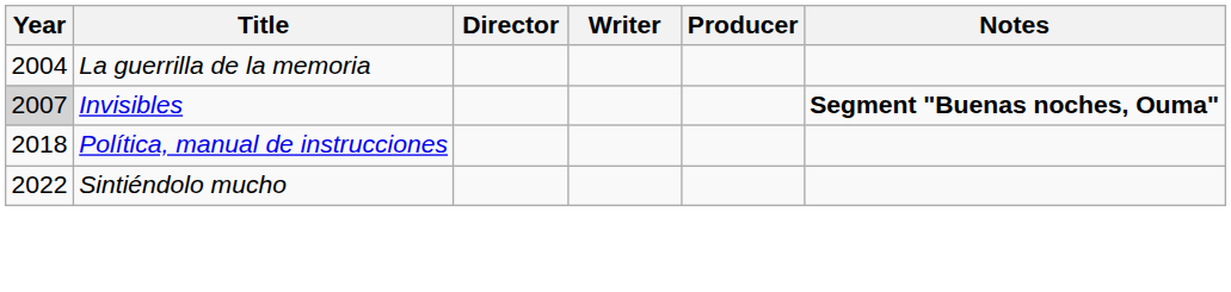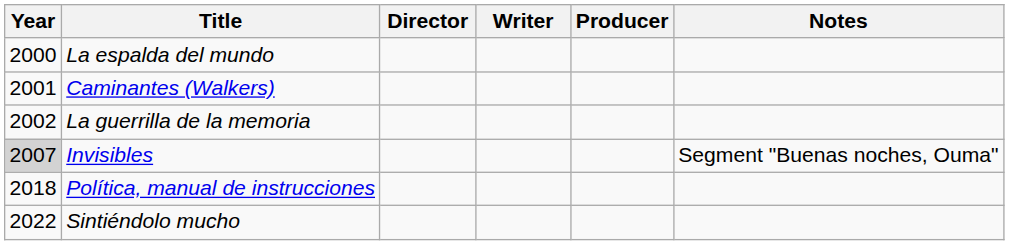+ row: 2000 | La espalda del mundo
+ row: 2001 | Caminantes (Walkers)
La guerrilla de la memoria | Year: 2004 -> 2002
Invisibles | Notes: bold -> normal
